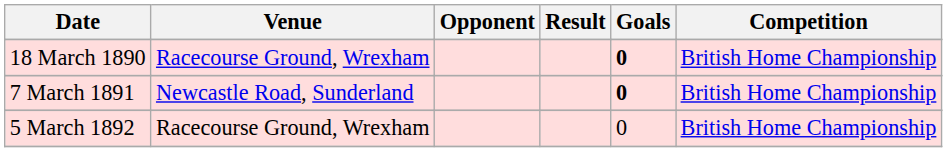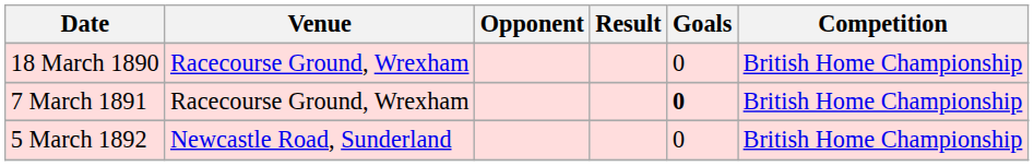18 March 1890 | Goals: bold -> normal
7 March 1891 | Venue: Newcastle Road, Sunderland -> Racecourse Ground, Wrexham
5 March 1892 | Venue: Racecourse Ground, Wrexham -> Newcastle Road, Sunderland
